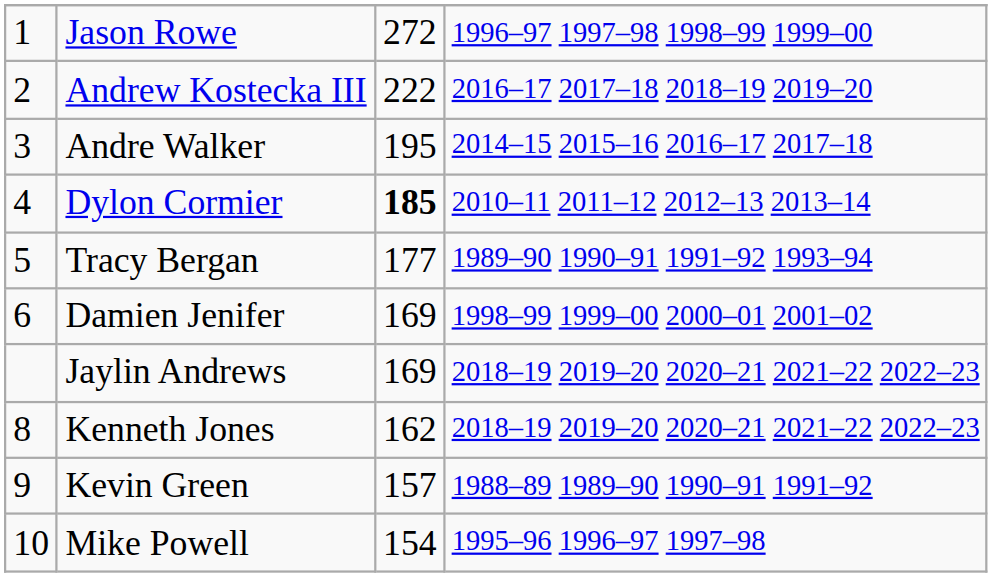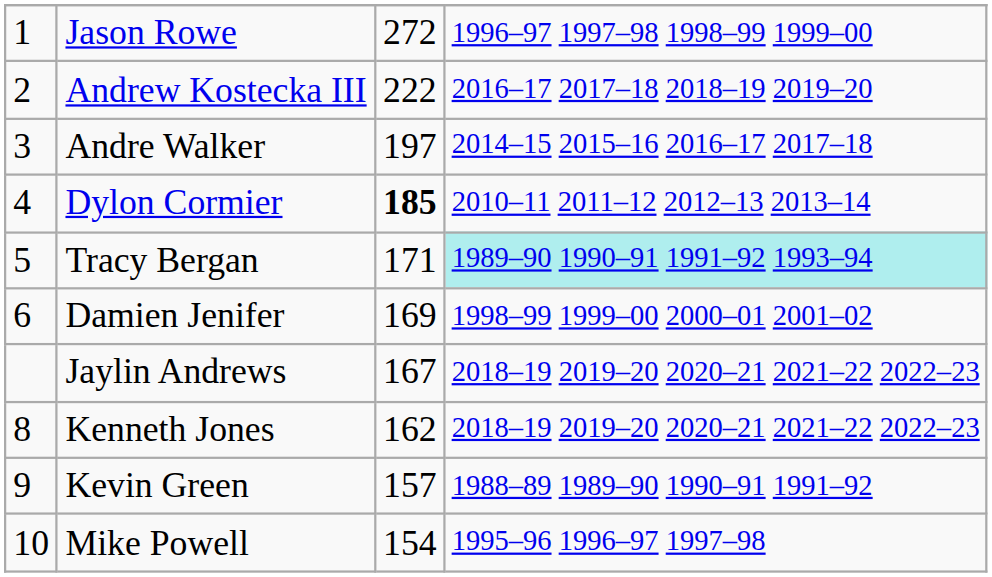Andre Walker | column 3: 195 -> 197
Tracy Bergan | column 3: 177 -> 171
Tracy Bergan | column 4: no background -> paleturquoise background
Jaylin Andrews | column 3: 169 -> 167
